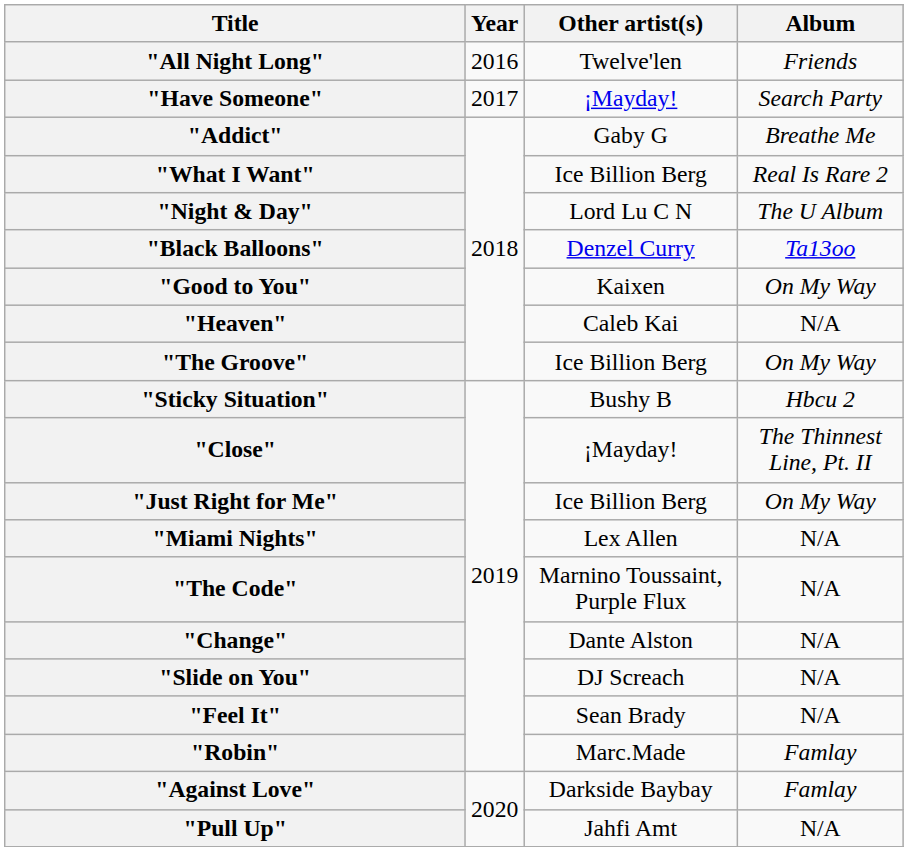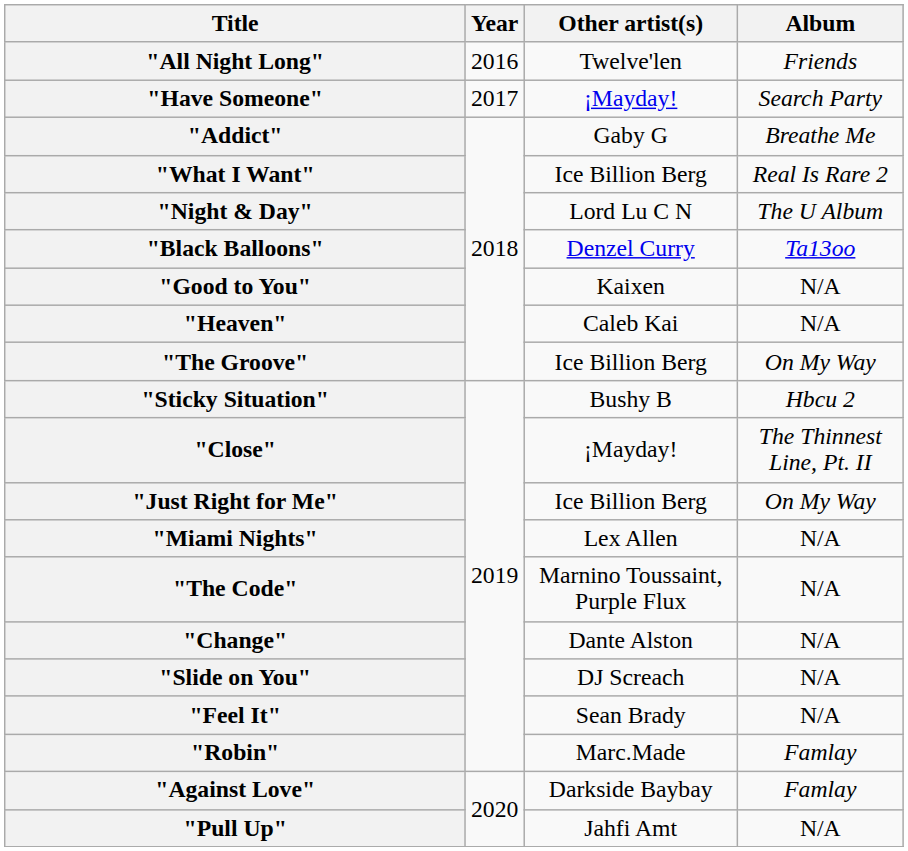"Good to You" | Album: On My Way -> N/A
